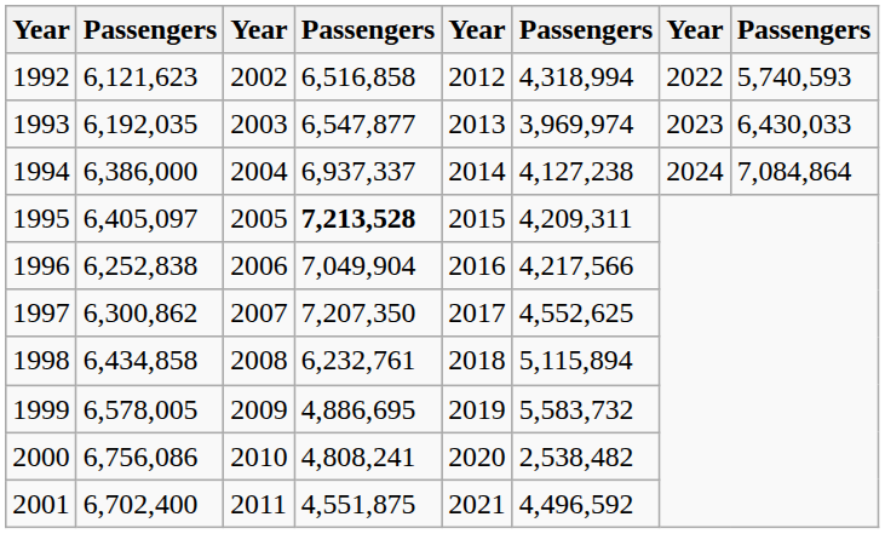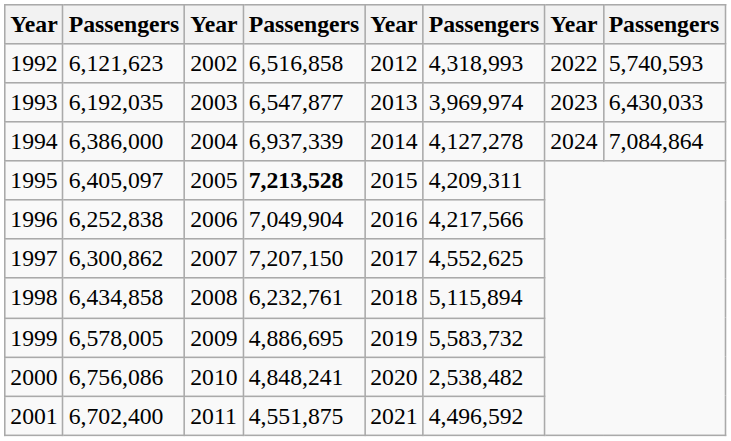1992 | column 6: 4,318,994 -> 4,318,993
1994 | column 4: 6,937,337 -> 6,937,339
1994 | column 6: 4,127,238 -> 4,127,278
1997 | column 4: 7,207,350 -> 7,207,150
2000 | column 4: 4,808,241 -> 4,848,241
